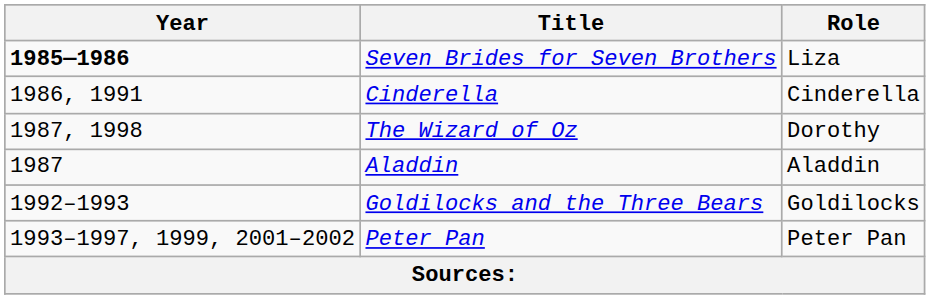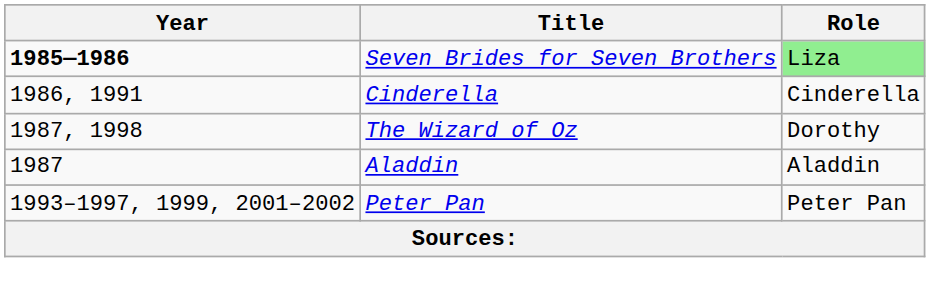Seven Brides for Seven Brothers | Role: no background -> lightgreen background
- row: 1992–1993 | Goldilocks and the Three Bears | Goldilocks
